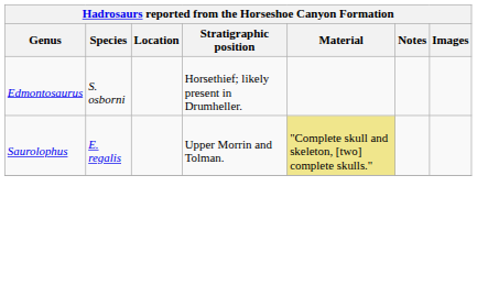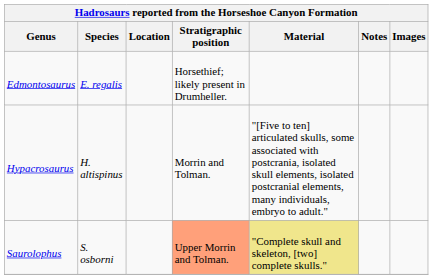Edmontosaurus | Species: S. osborni -> E. regalis
+ row: Hypacrosaurus | H. altispinus | Morrin and Tolman. | "[Five to ten] articulated skulls, some associated with postcrania, isolated skull elements, isolated postcranial elements, many individuals, embryo to adult."
Saurolophus | Species: E. regalis -> S. osborni
Saurolophus | Stratigraphic position: no background -> lightsalmon background
